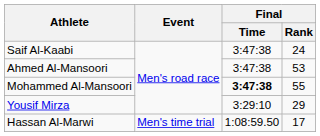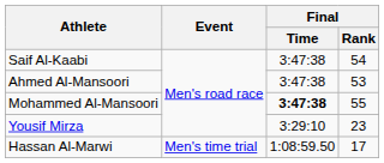Saif Al-Kaabi | Final / Rank: 24 -> 54
Yousif Mirza | Final / Rank: 29 -> 23
